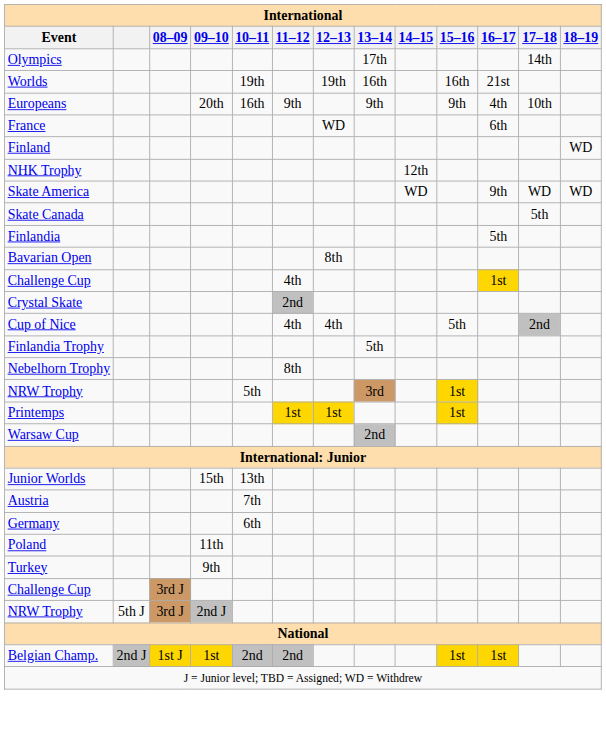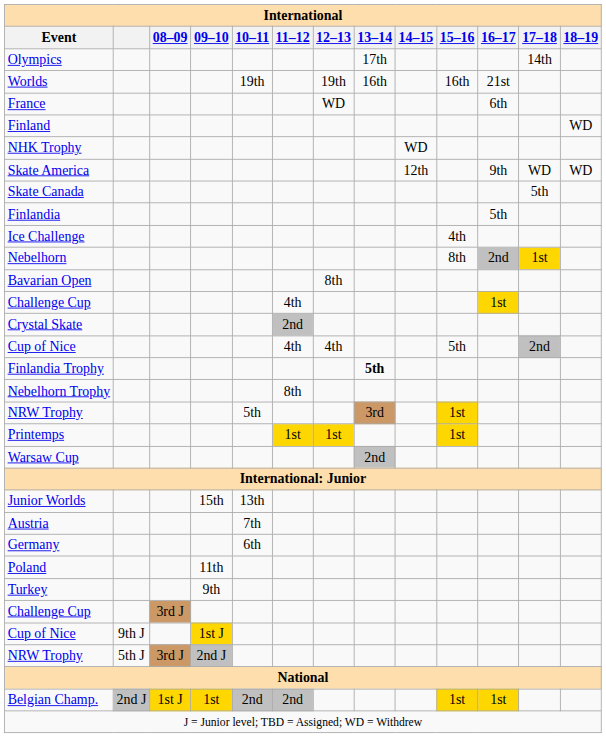- row: Europeans | 20th | 16th | 9th | 9th | 9th | 4th | 10th
NHK Trophy | 14–15: 12th -> WD
Skate America | 14–15: WD -> 12th
+ row: Ice Challenge | 4th
+ row: Nebelhorn | 8th | 2nd | 1st
Finlandia Trophy | 13–14: normal -> bold
+ row: Cup of Nice | 9th J | 1st J
